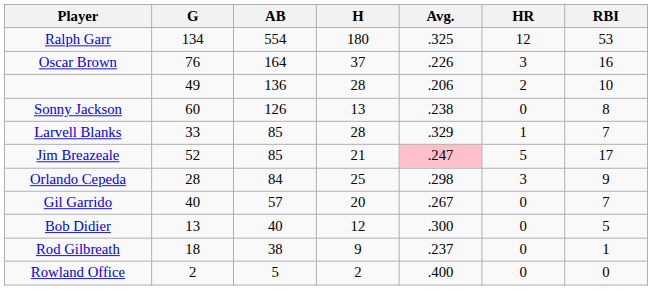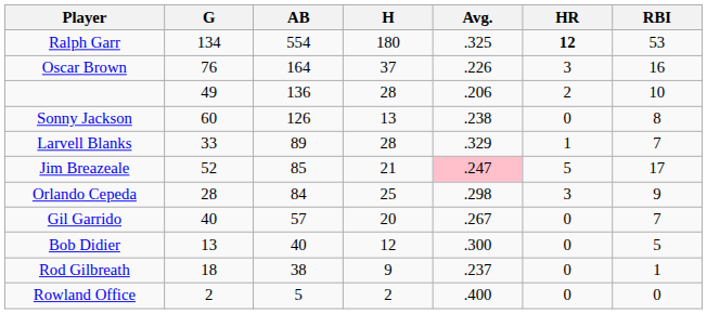Ralph Garr | HR: normal -> bold
Larvell Blanks | AB: 85 -> 89
